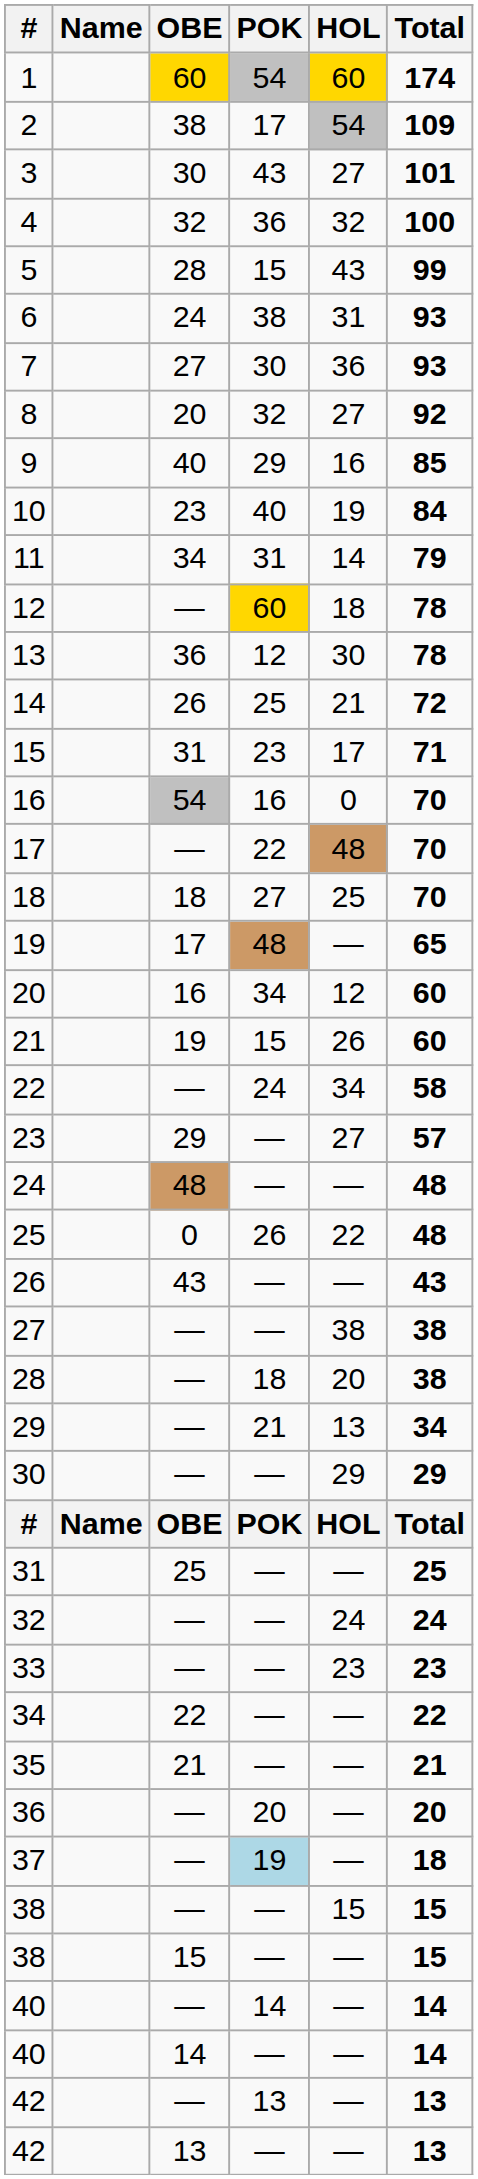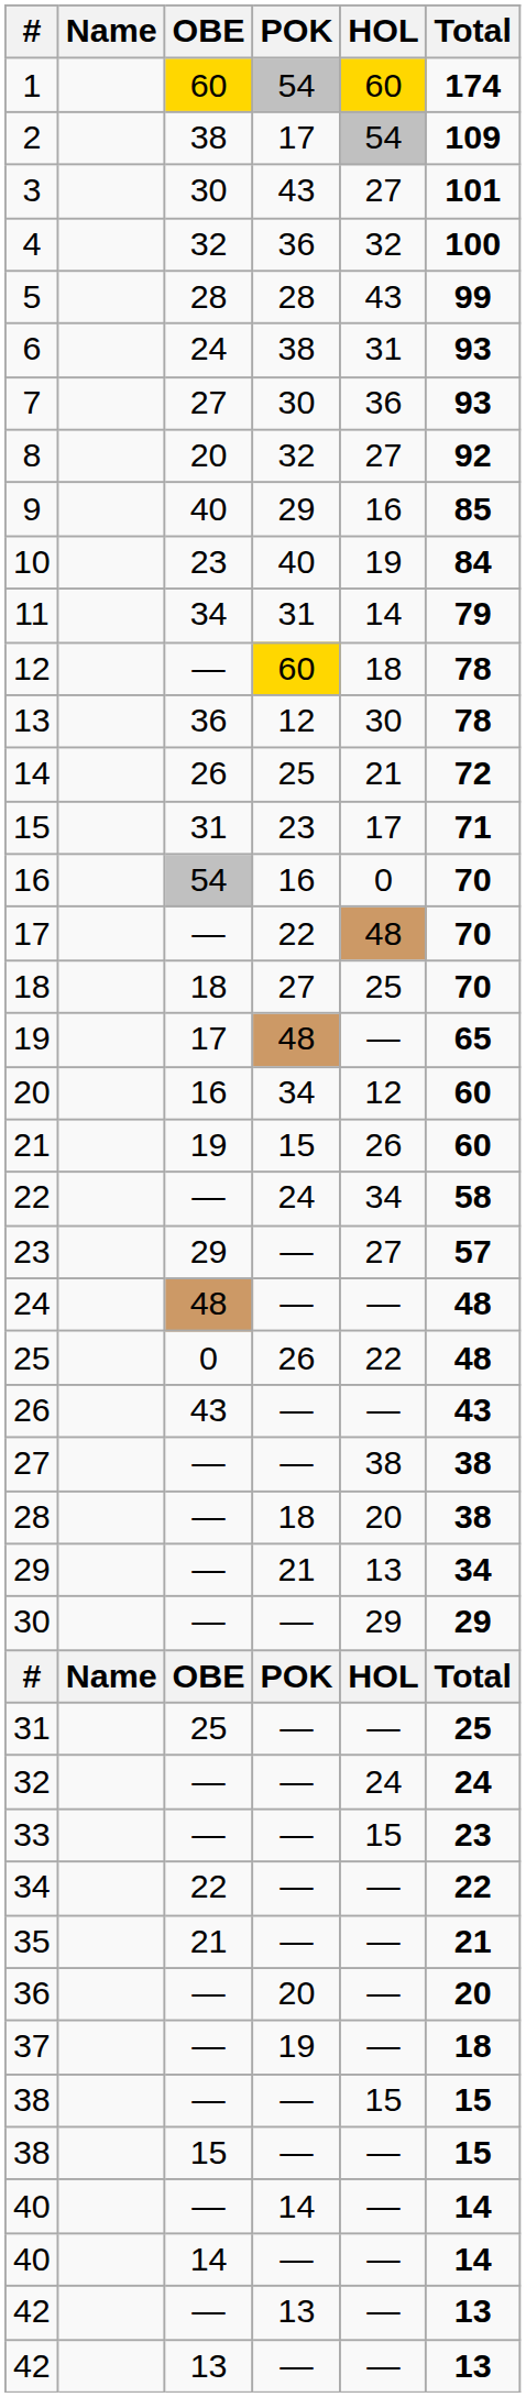5 | POK: 15 -> 28
33 | HOL: 23 -> 15
37 | POK: lightblue background -> no background
